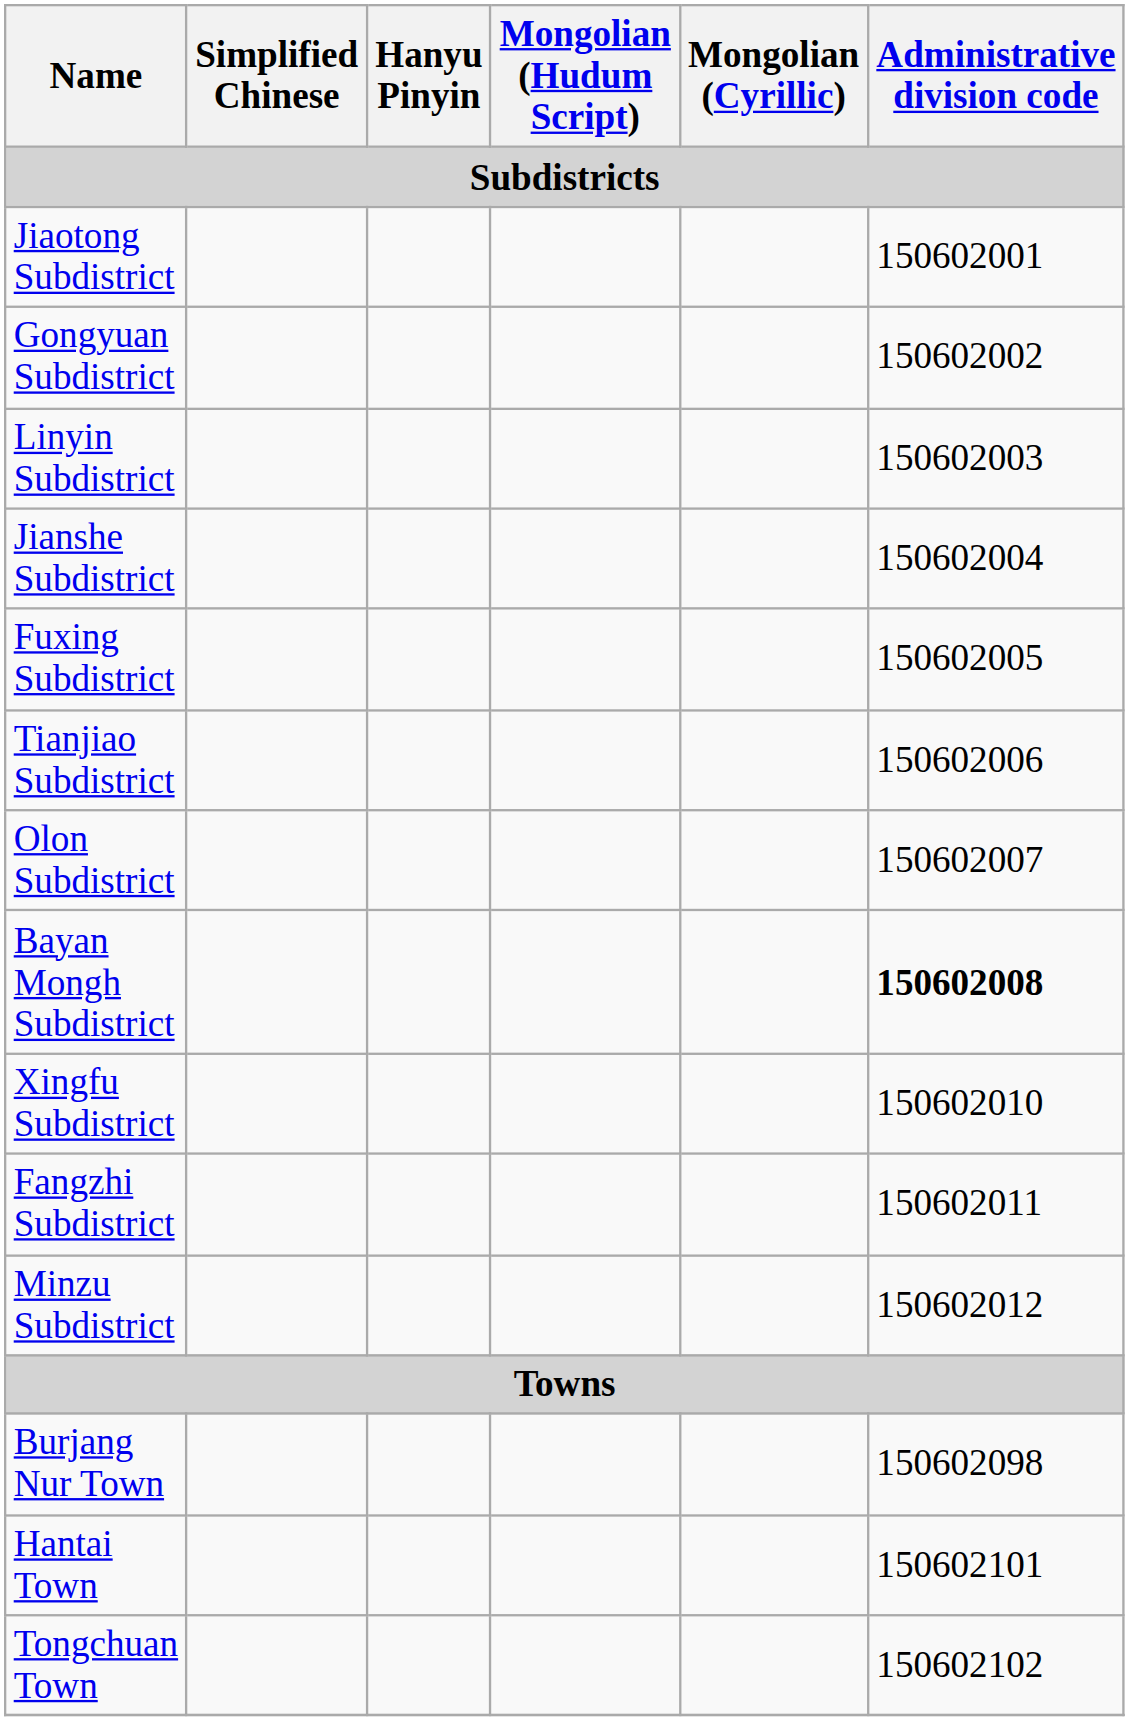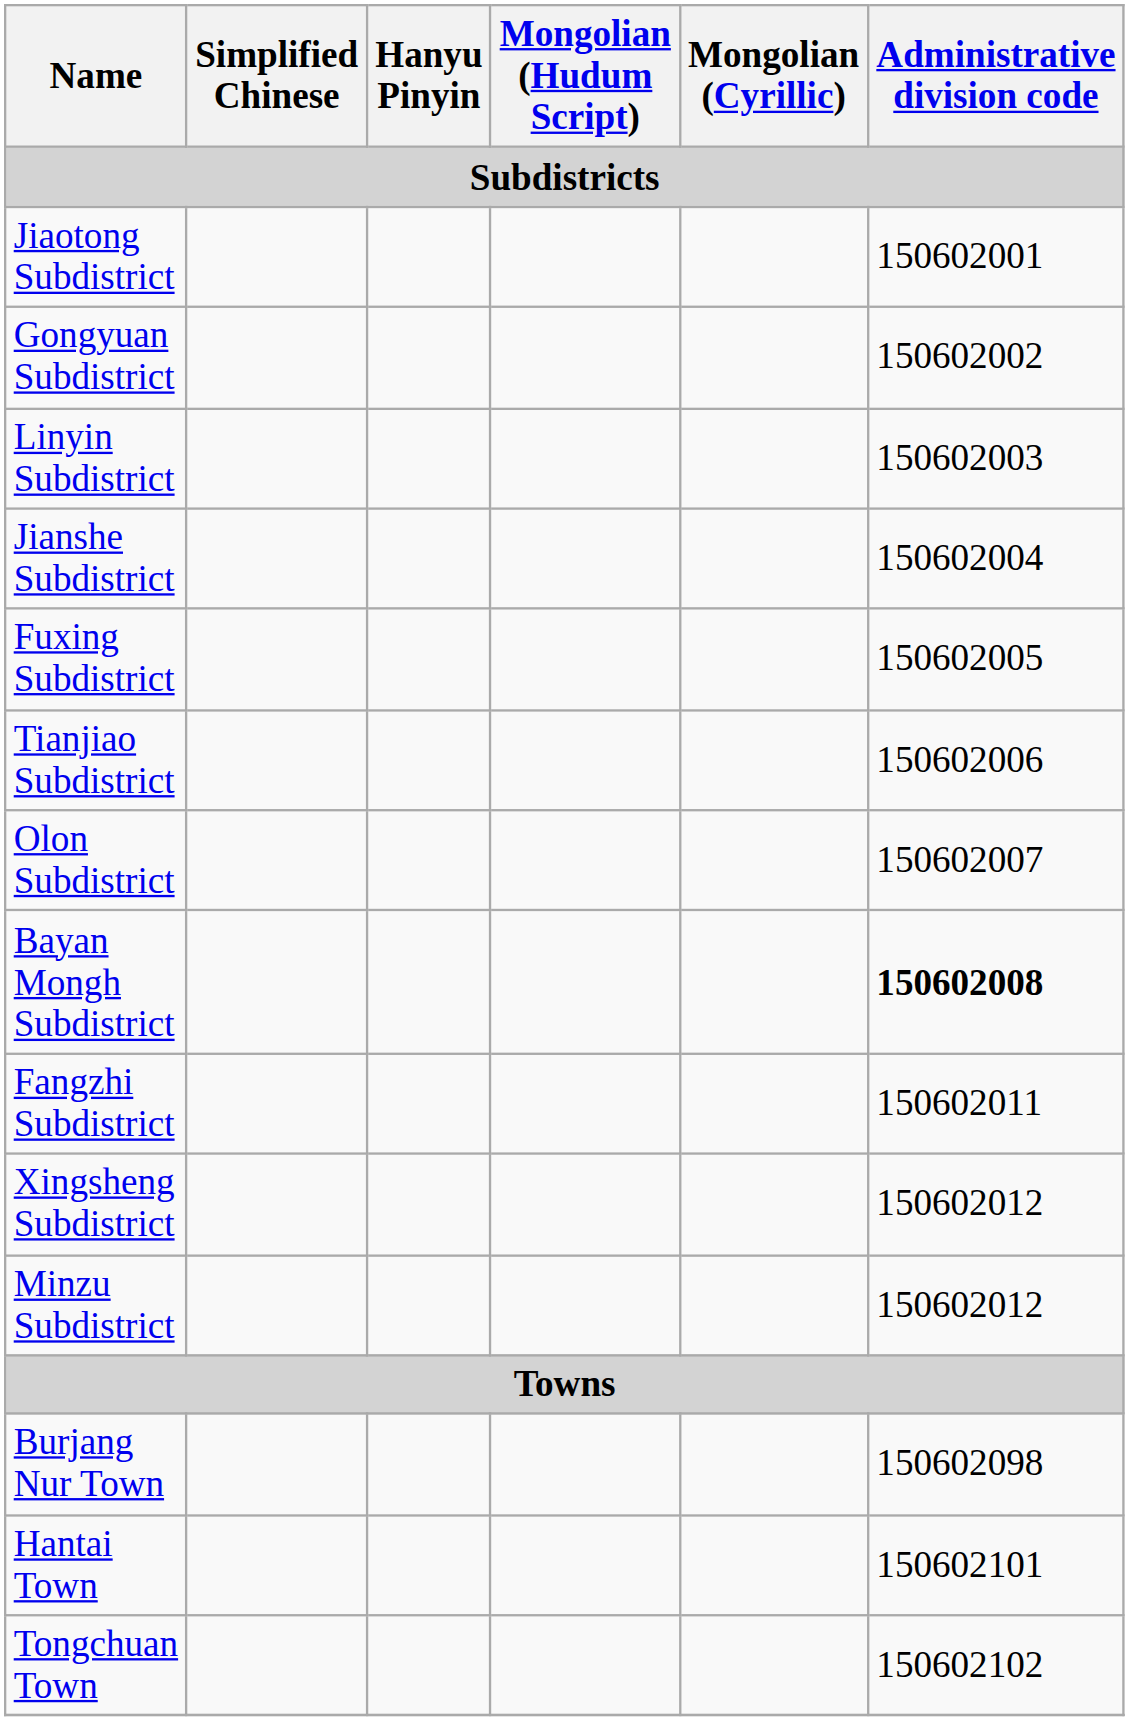- row: Xingfu Subdistrict | 150602010
+ row: Xingsheng Subdistrict | 150602012
